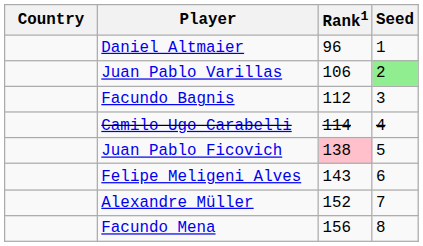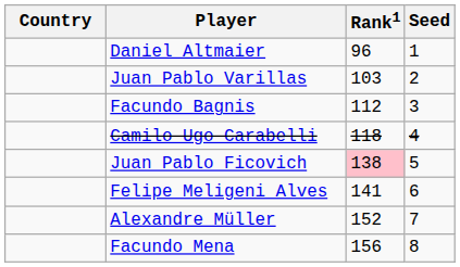Juan Pablo Varillas | Rank1: 106 -> 103
Juan Pablo Varillas | Seed: lightgreen background -> no background
Camilo Ugo Carabelli | Rank1: 114 -> 118
Felipe Meligeni Alves | Rank1: 143 -> 141
